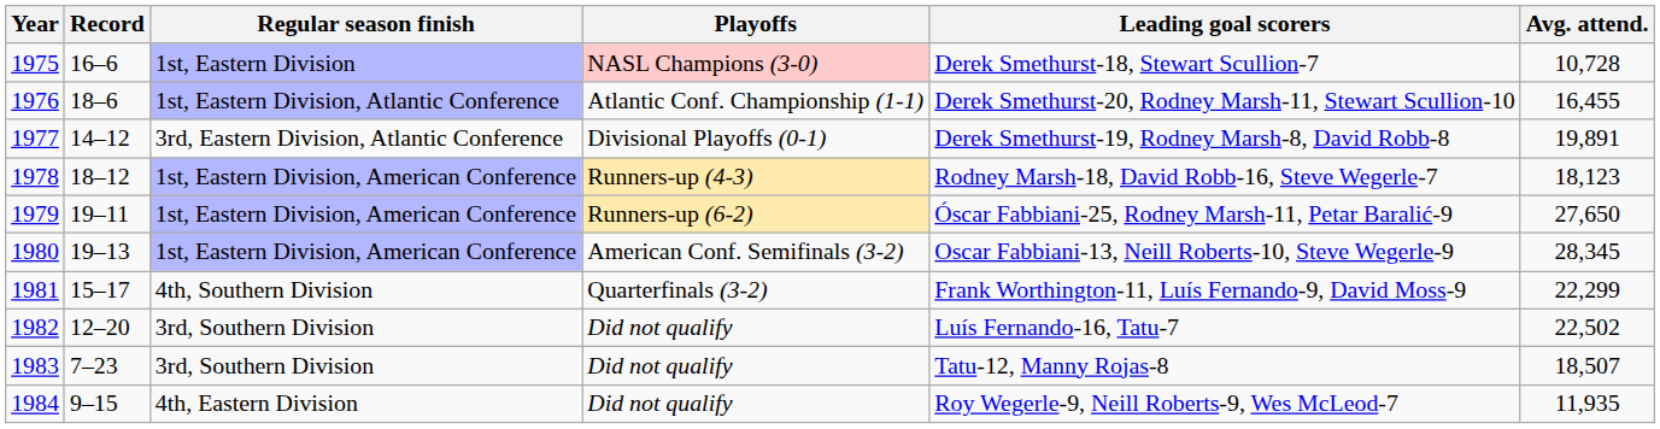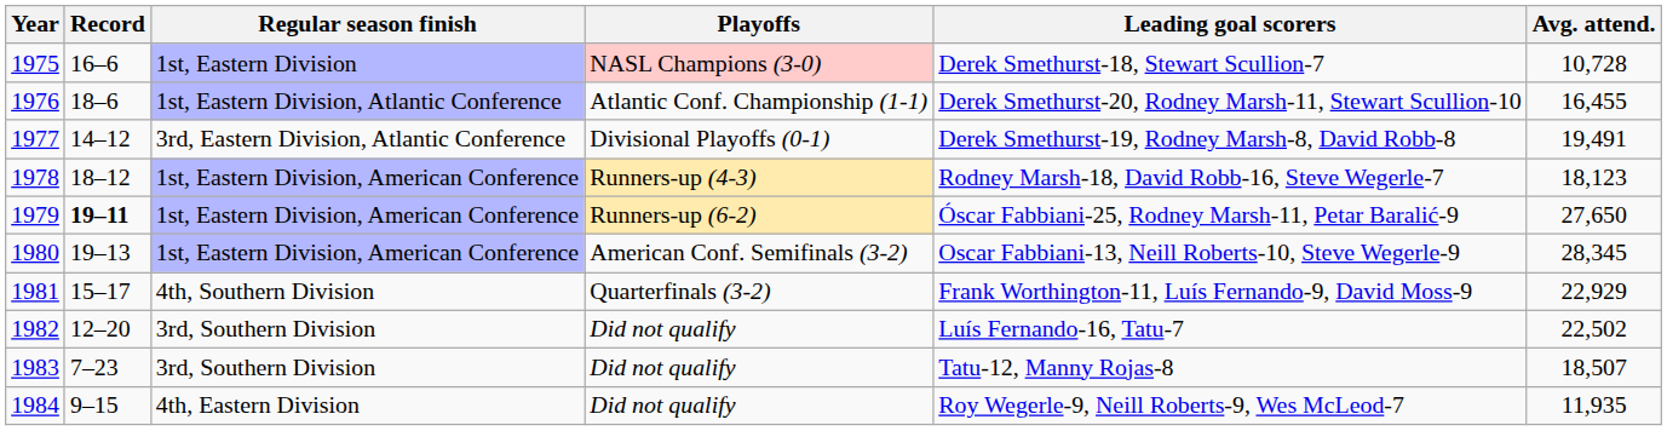1977 | Avg. attend.: 19,891 -> 19,491
1979 | Record: normal -> bold
1981 | Avg. attend.: 22,299 -> 22,929
